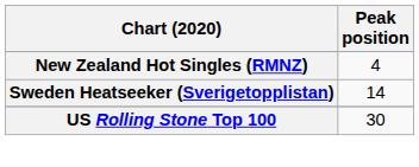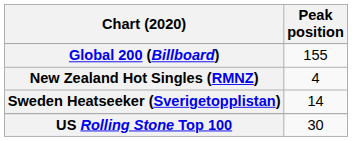+ row: Global 200 (Billboard) | 155
